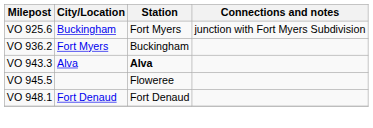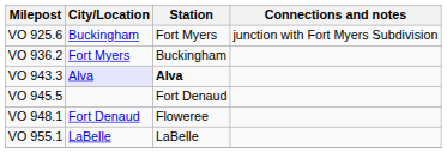VO 943.3 | City/Location: no background -> lavender background
VO 945.5 | Station: Floweree -> Fort Denaud
VO 948.1 | Station: Fort Denaud -> Floweree
+ row: VO 955.1 | LaBelle | LaBelle
